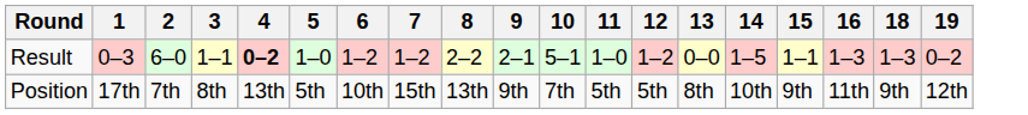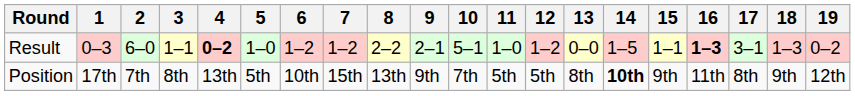+ column: 17 | 3–1 | 8th
Result | 16: normal -> bold
Position | 14: normal -> bold
